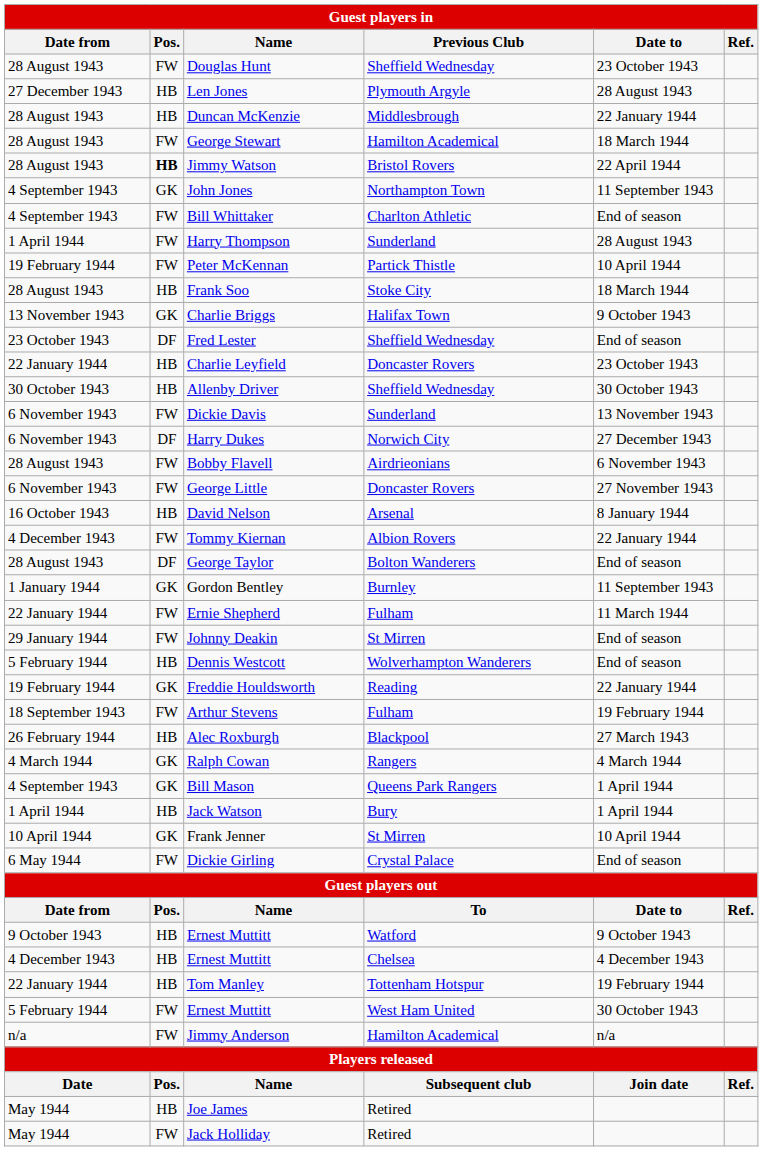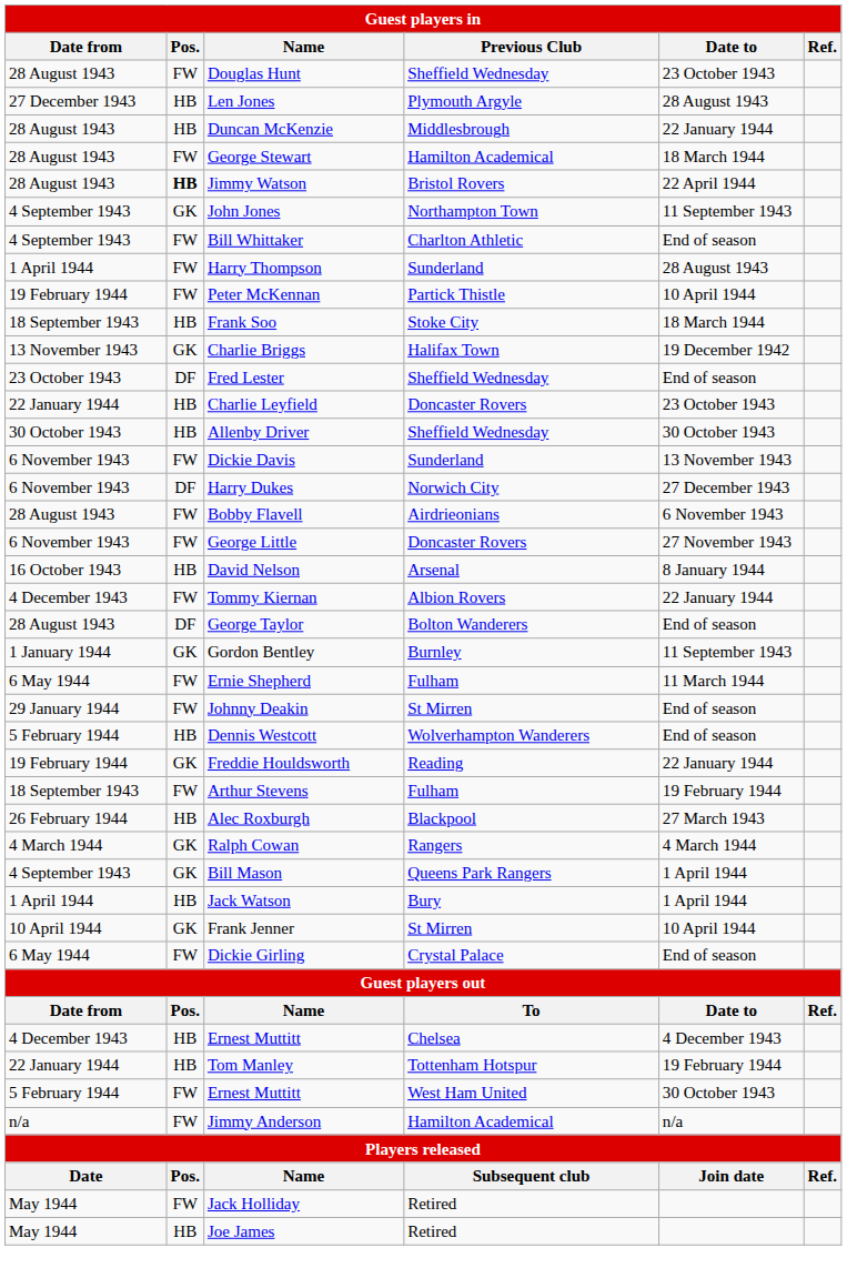Frank Soo | Date from: 28 August 1943 -> 18 September 1943
Charlie Briggs | Date to: 9 October 1943 -> 19 December 1942
Ernie Shepherd | Date from: 22 January 1944 -> 6 May 1944
- row: 9 October 1943 | HB | Ernest Muttitt | Watford | 9 October 1943
rows swapped: Jack Holliday <-> Joe James
